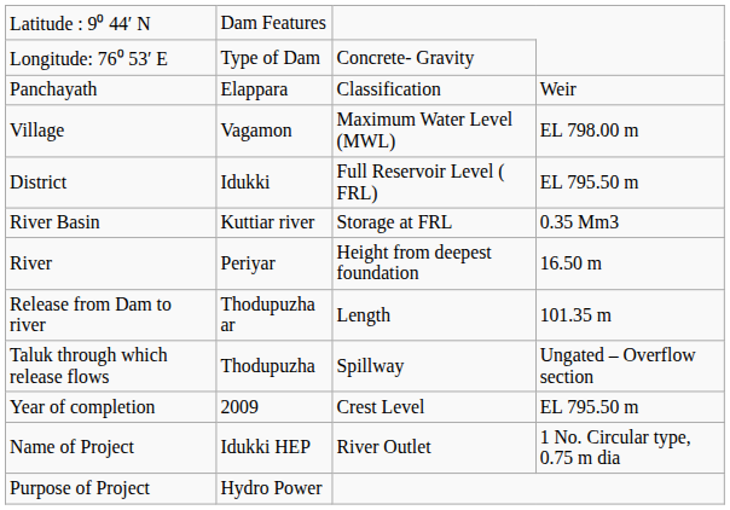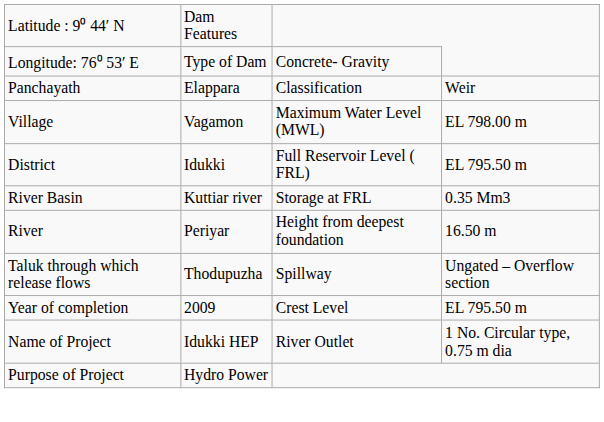- row: Release from Dam to river | Thodupuzha ar | Length | 101.35 m
